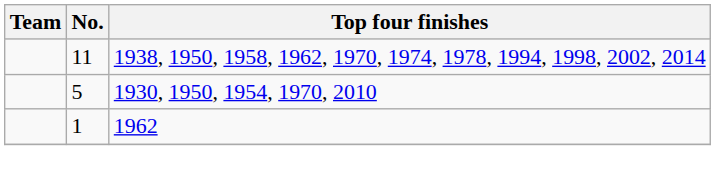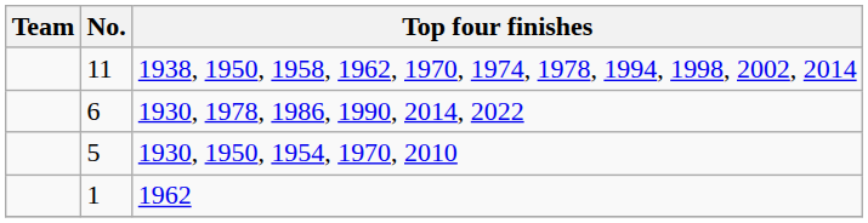+ row: 6 | 1930, 1978, 1986, 1990, 2014, 2022
